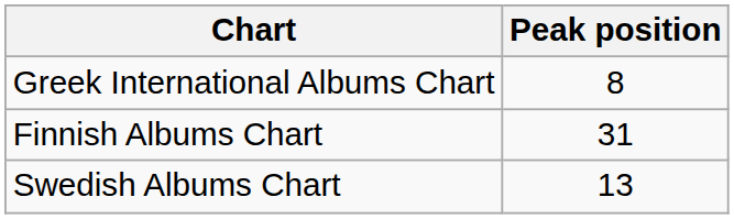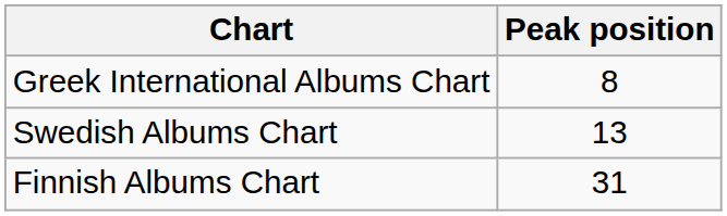rows swapped: Finnish Albums Chart <-> Swedish Albums Chart
